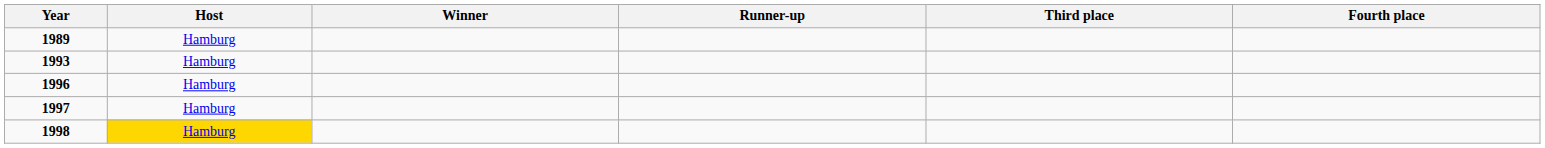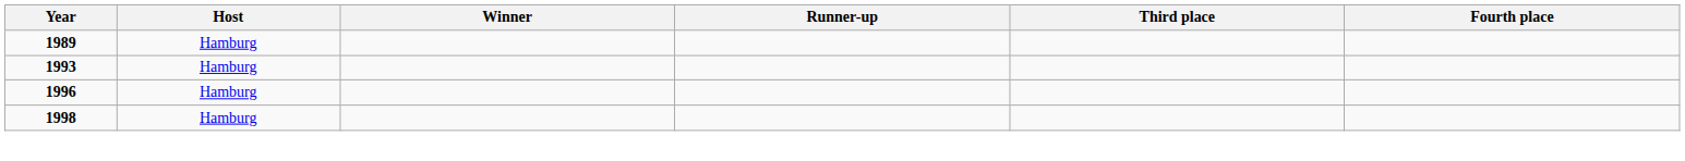- row: 1997 | Hamburg
1998 | Host: gold background -> no background
